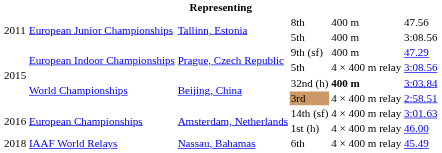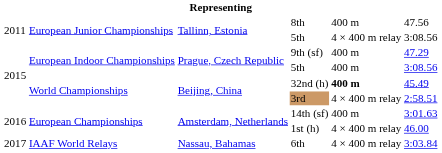European Junior Championships / 5th | column 5: 400 m -> 4 × 400 m relay
European Indoor Championships / 5th | column 5: 4 × 400 m relay -> 400 m
32nd (h) | column 6: 3:03.84 -> 45.49
14th (sf) | column 5: 4 × 400 m relay -> 400 m
6th | column 1: 2018 -> 2017
6th | column 6: 45.49 -> 3:03.84
